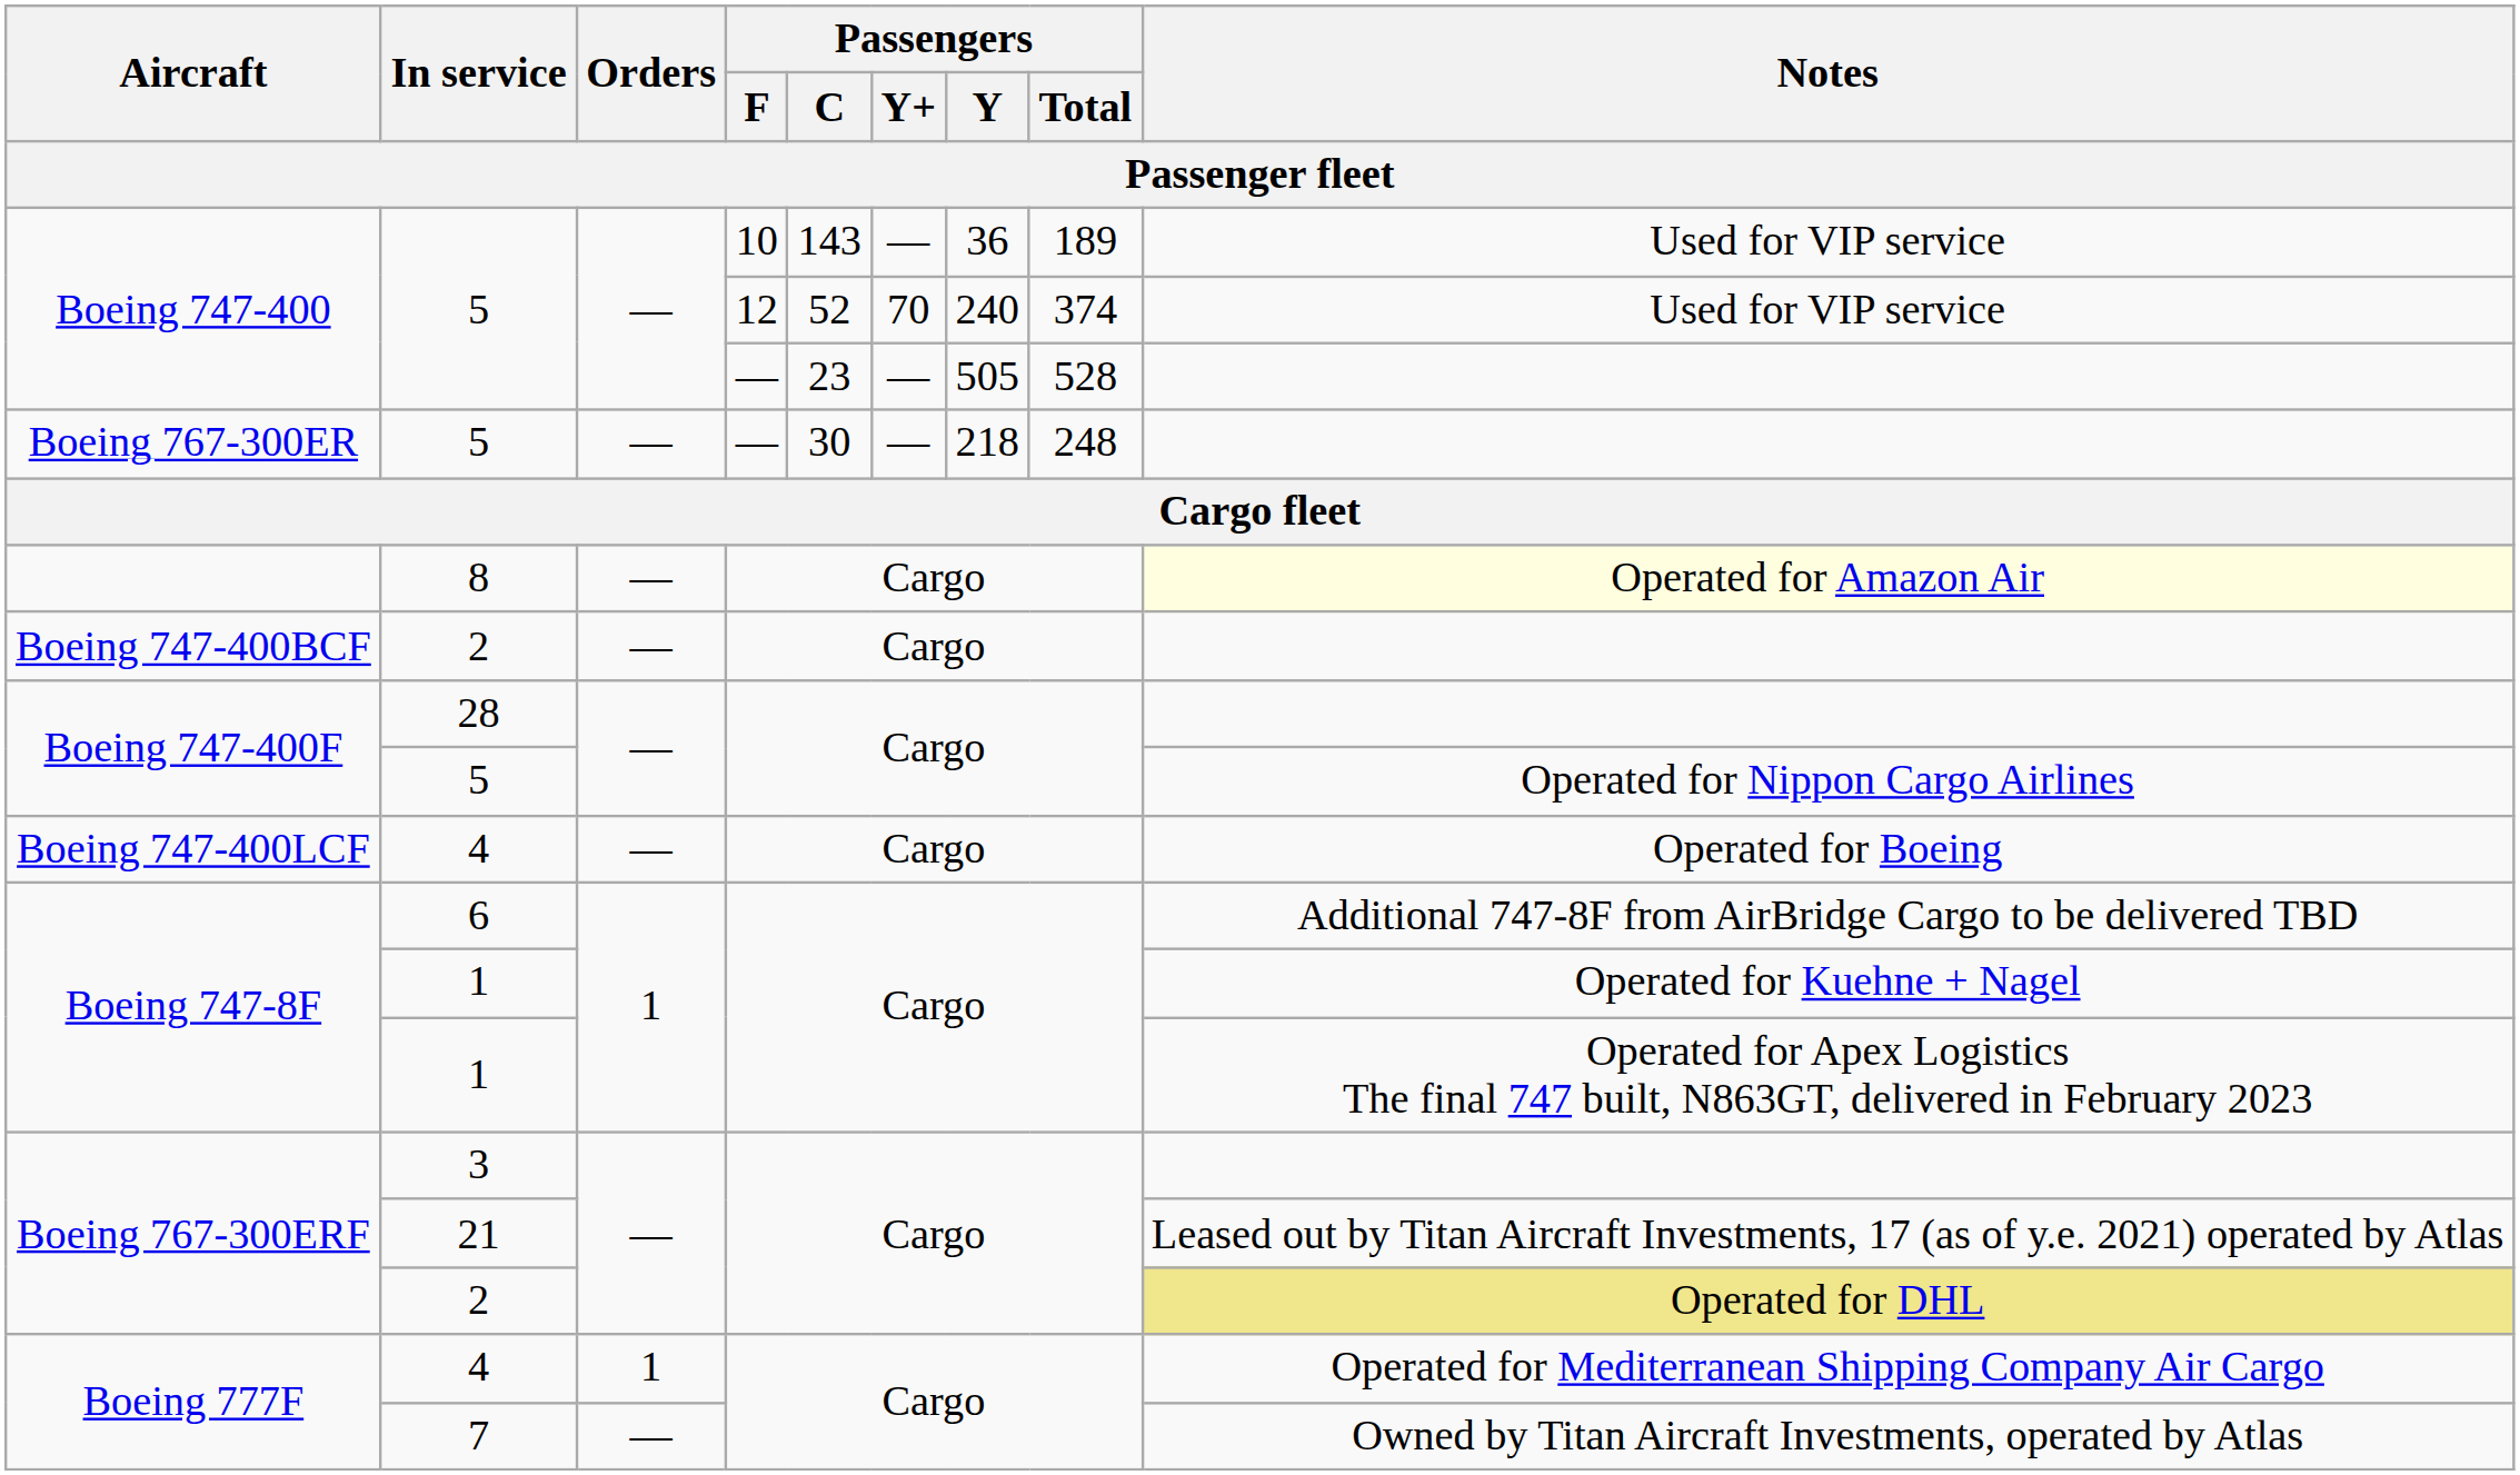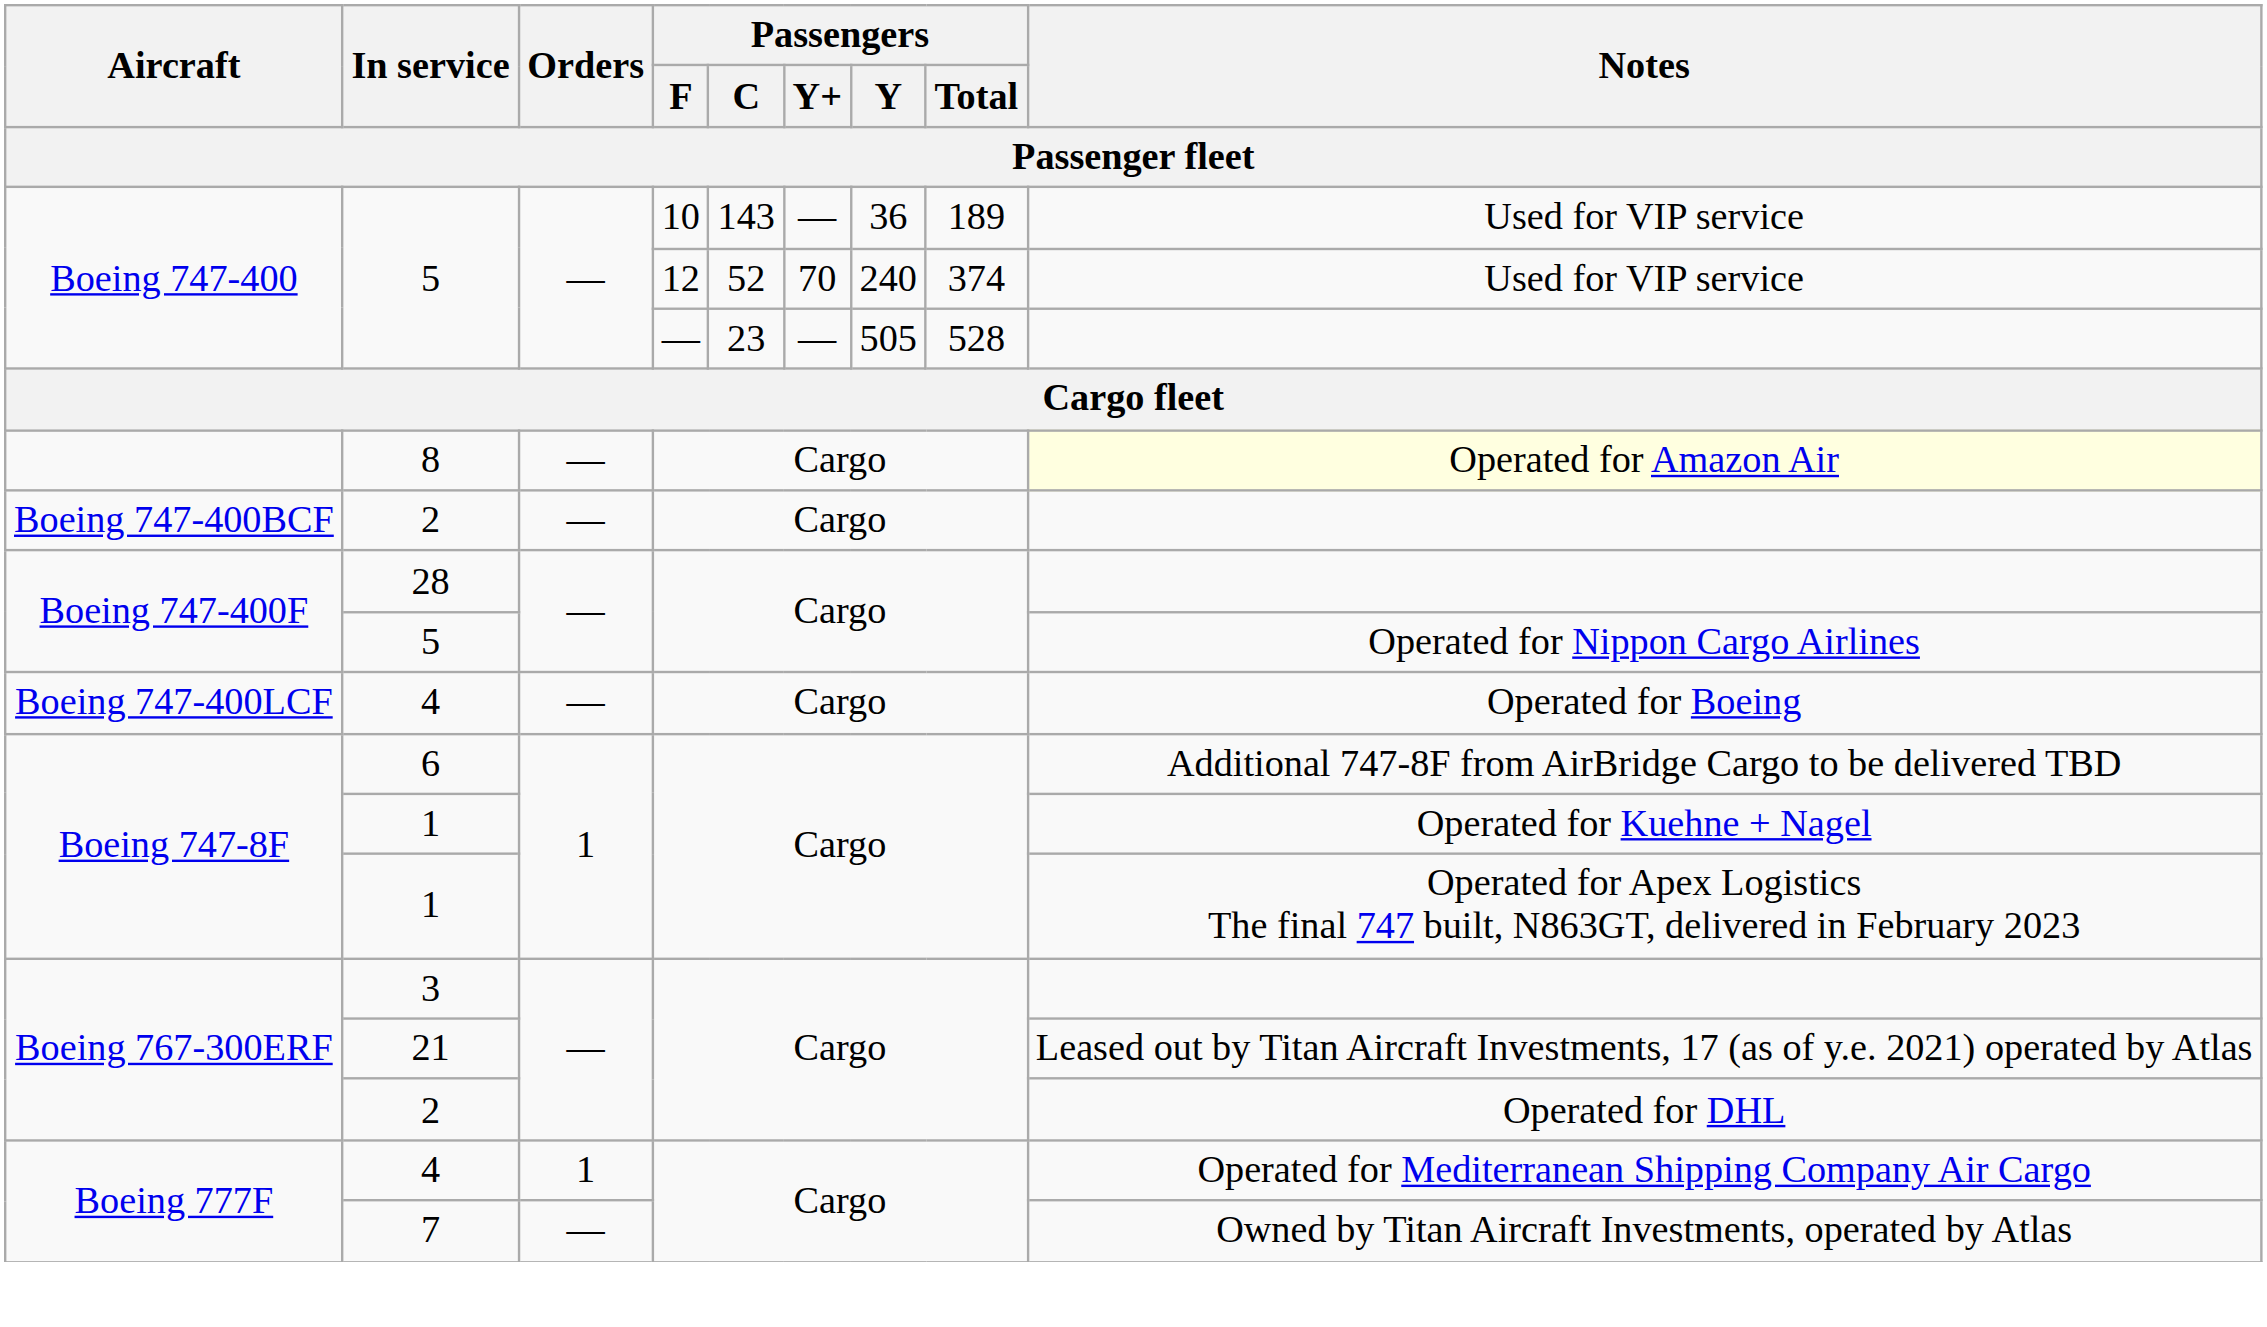- row: Boeing 767-300ER | 5 | — | — | 30 | — | 218 | 248
Boeing 767-300ERF / 2 | Notes: khaki background -> no background
